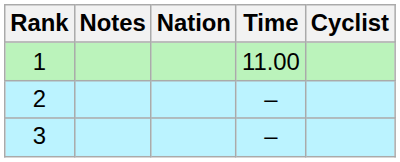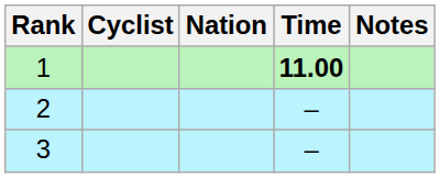columns swapped: Cyclist <-> Notes
1 | Time: normal -> bold
